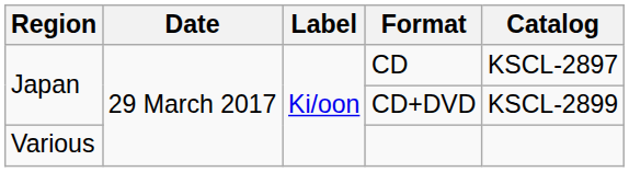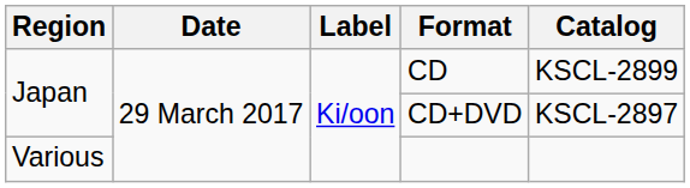CD | Catalog: KSCL-2897 -> KSCL-2899
CD+DVD | Catalog: KSCL-2899 -> KSCL-2897
